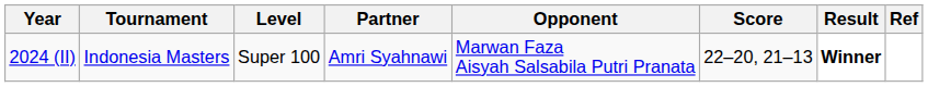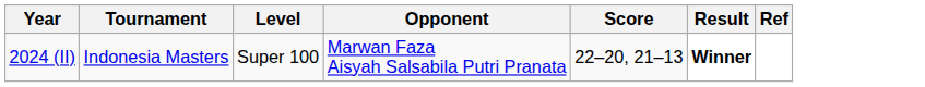- column: Partner | Amri Syahnawi
